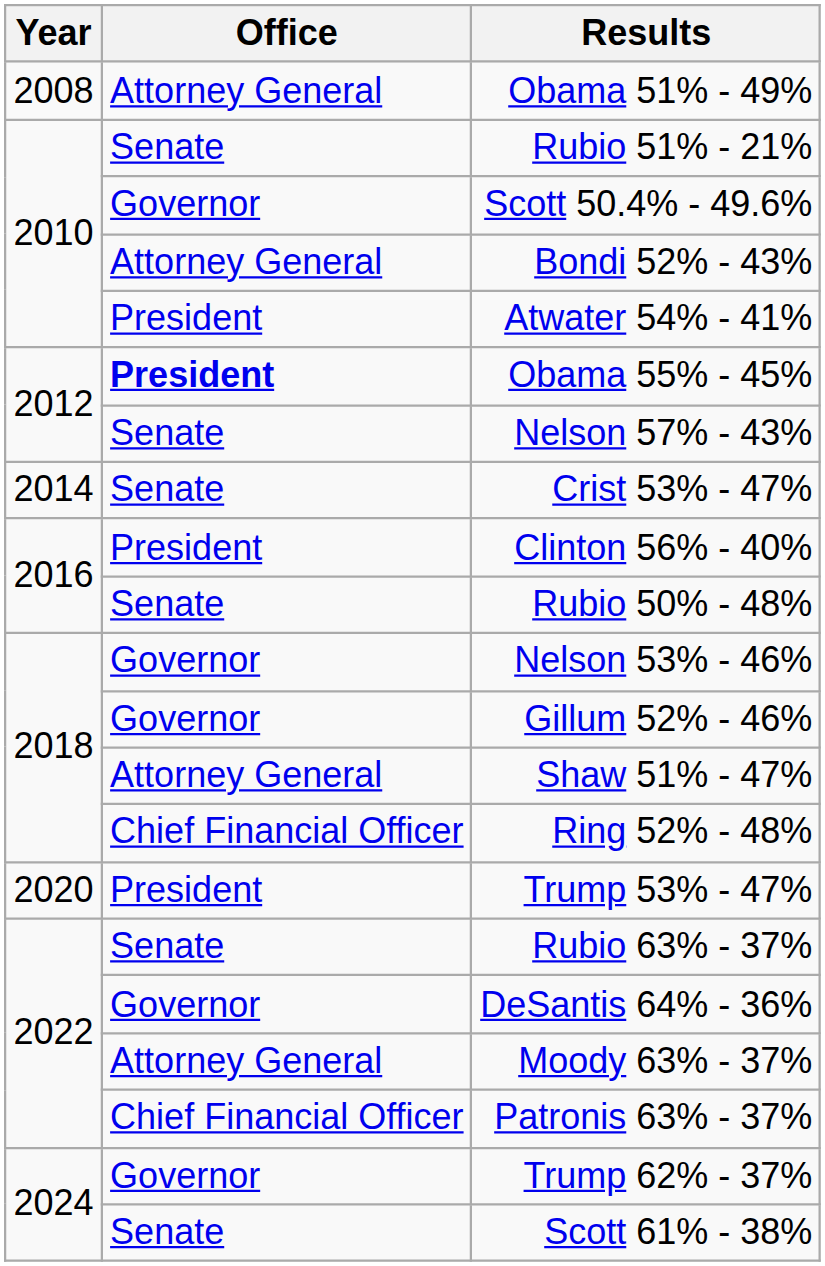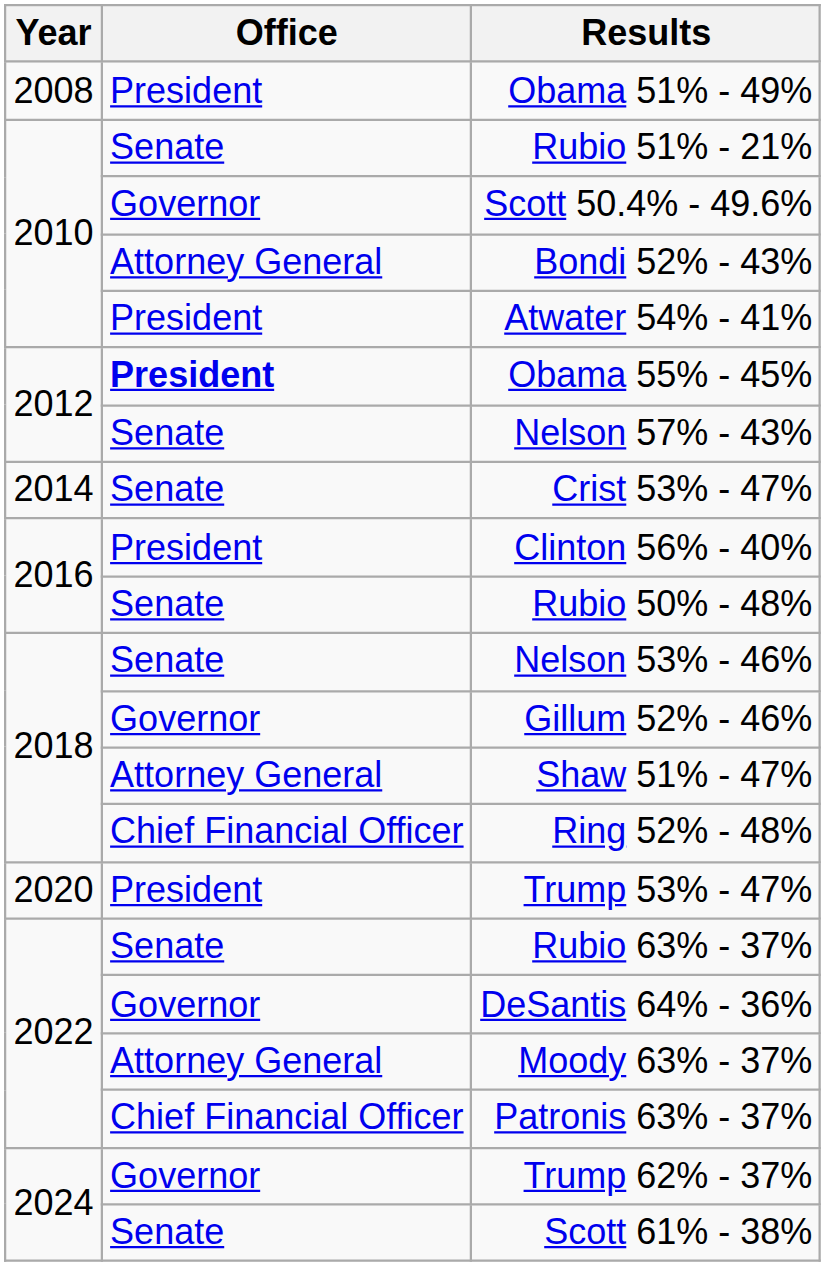Obama 51% - 49% | Office: Attorney General -> President
Nelson 53% - 46% | Office: Governor -> Senate
